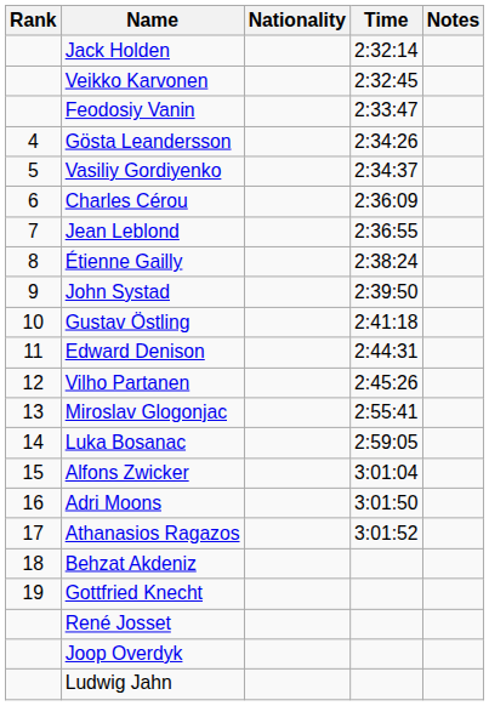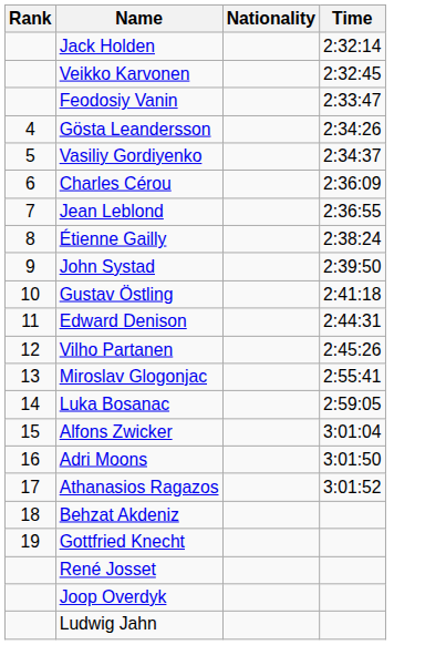- column: Notes
